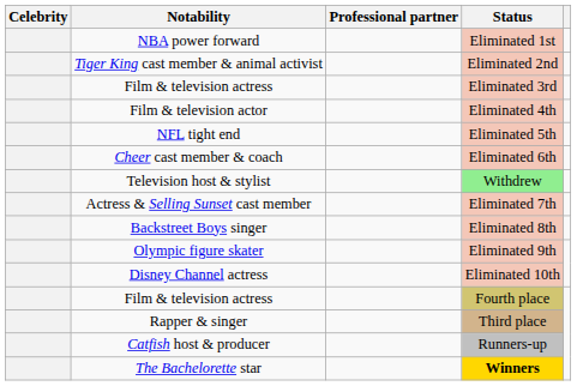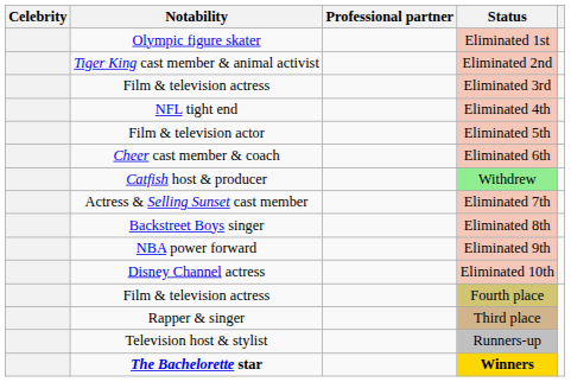Eliminated 1st | Notability: NBA power forward -> Olympic figure skater
Eliminated 4th | Notability: Film & television actor -> NFL tight end
Eliminated 5th | Notability: NFL tight end -> Film & television actor
Withdrew | Notability: Television host & stylist -> Catfish host & producer
Eliminated 9th | Notability: Olympic figure skater -> NBA power forward
Runners-up | Notability: Catfish host & producer -> Television host & stylist
Winners | Notability: normal -> bold
